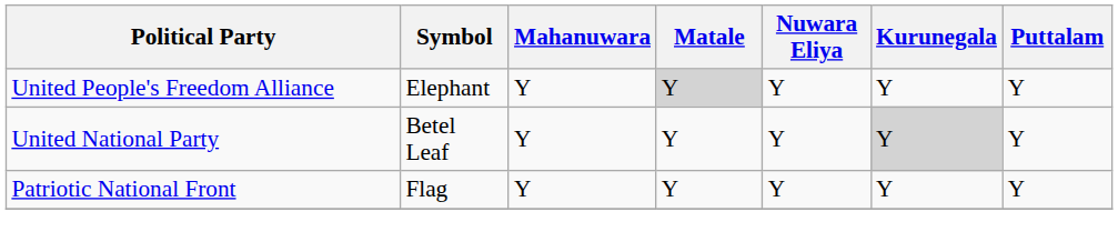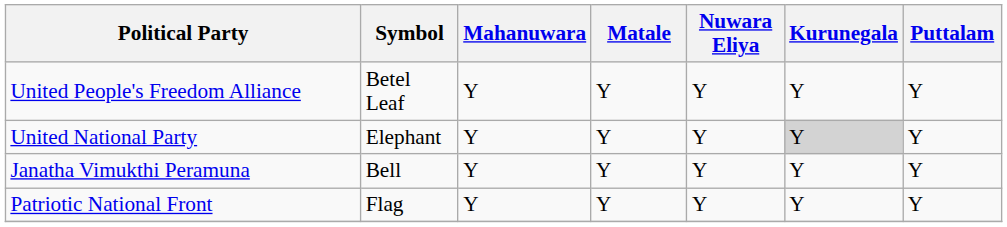United People's Freedom Alliance | Symbol: Elephant -> Betel Leaf
United People's Freedom Alliance | Matale: lightgrey background -> no background
United National Party | Symbol: Betel Leaf -> Elephant
+ row: Janatha Vimukthi Peramuna | Bell | Y | Y | Y | Y | Y
